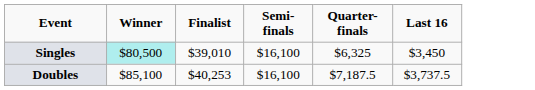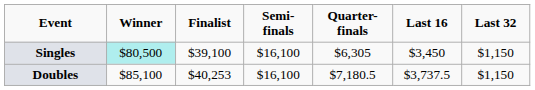+ column: Last 32 | $1,150 | $1,150
Singles | Finalist: $39,010 -> $39,100
Singles | Quarter-finals: $6,325 -> $6,305
Doubles | Quarter-finals: $7,187.5 -> $7,180.5
